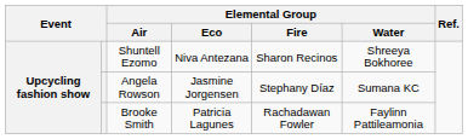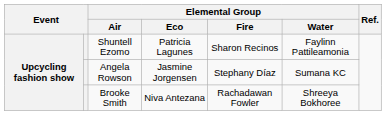Shuntell Ezomo | Elemental Group / Eco: Niva Antezana -> Patricia Lagunes
Shuntell Ezomo | Elemental Group / Water: Shreeya Bokhoree -> Faylinn Pattileamonia
Brooke Smith | Elemental Group / Eco: Patricia Lagunes -> Niva Antezana
Brooke Smith | Elemental Group / Water: Faylinn Pattileamonia -> Shreeya Bokhoree
